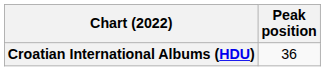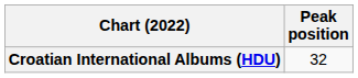Croatian International Albums (HDU) | Peak position: 36 -> 32
